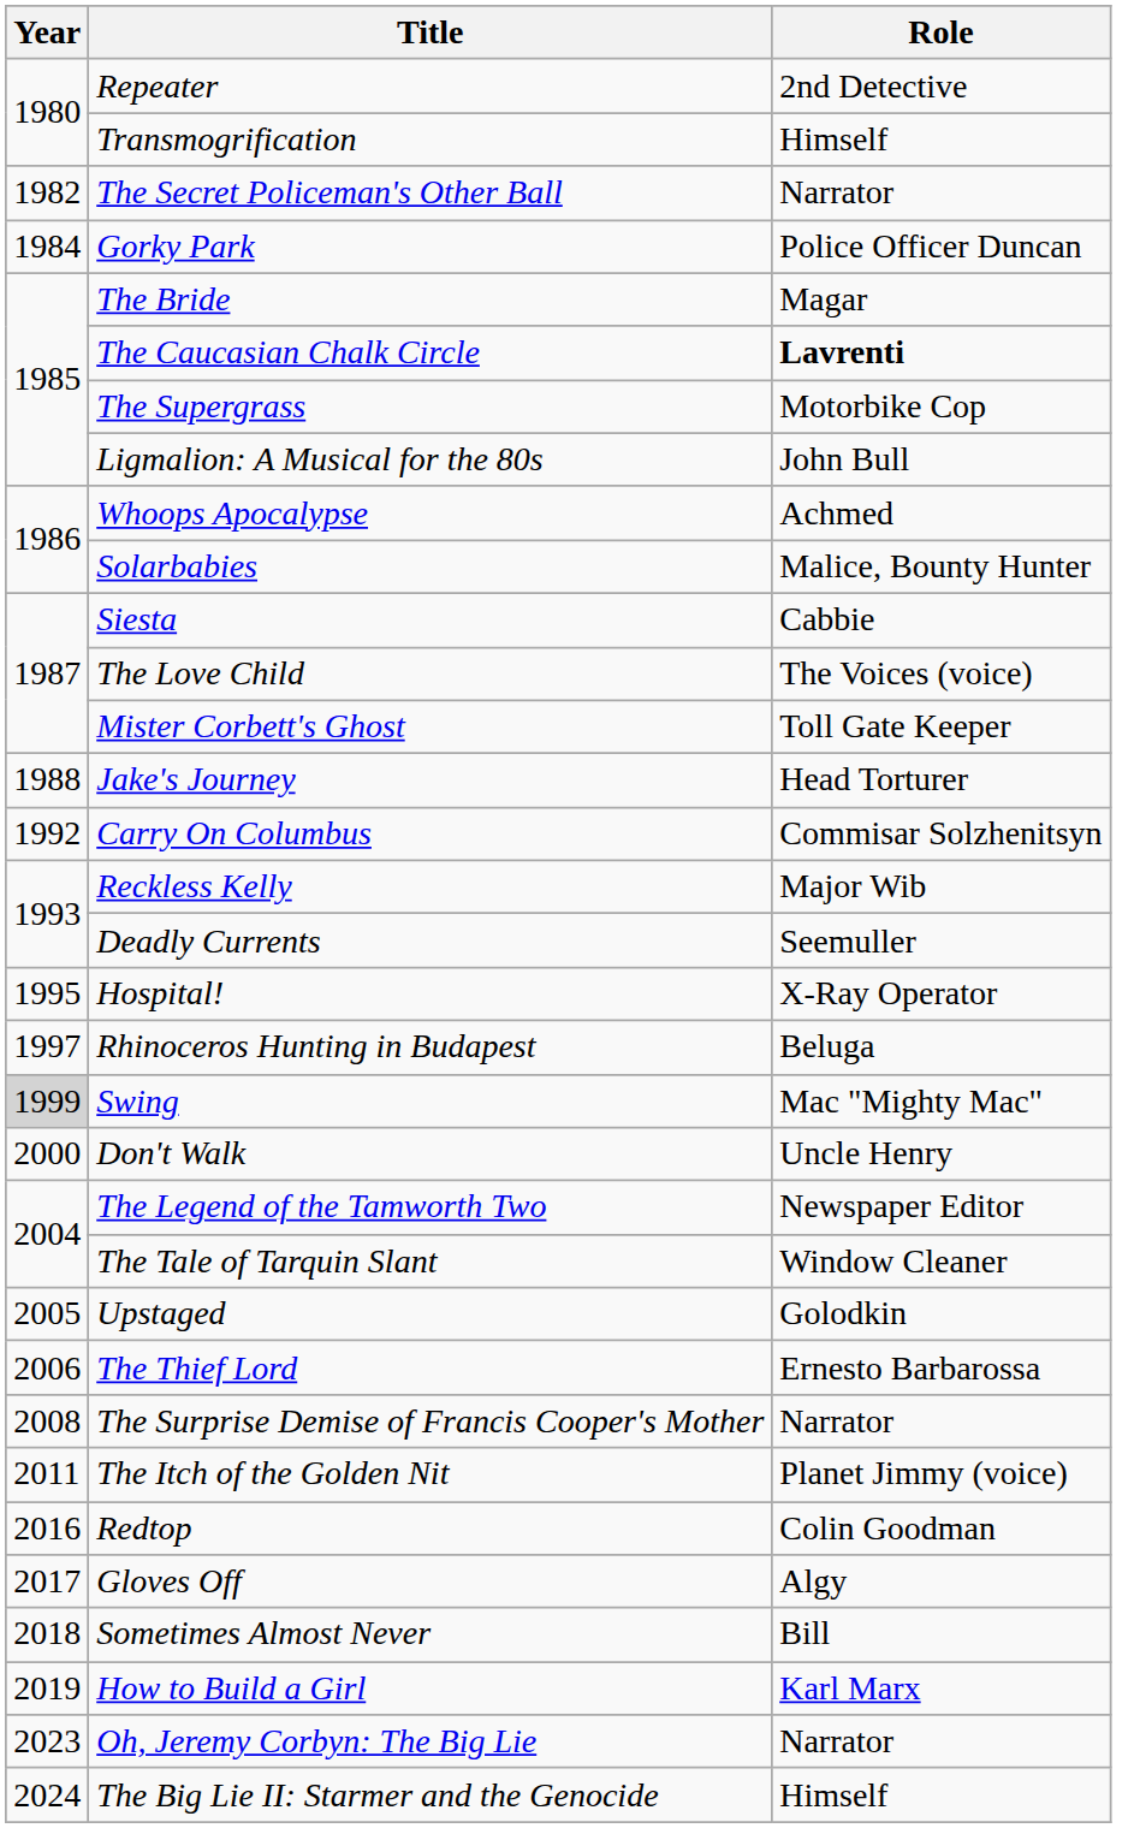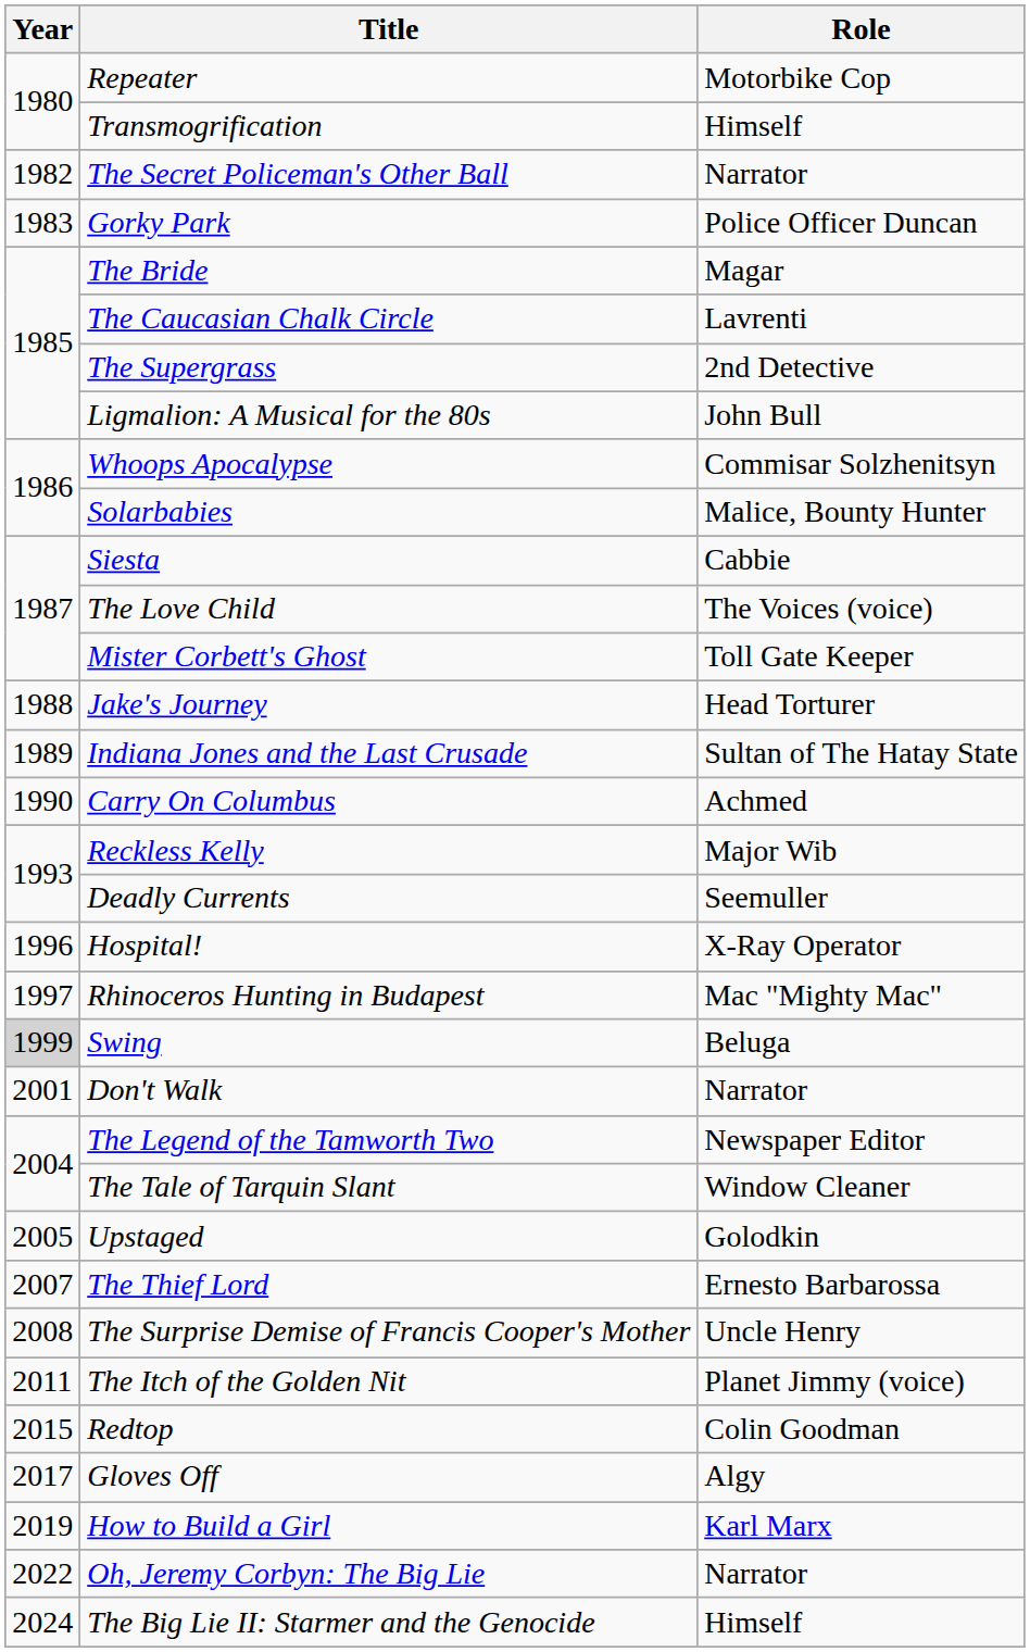Repeater | Role: 2nd Detective -> Motorbike Cop
Gorky Park | Year: 1984 -> 1983
The Caucasian Chalk Circle | Role: bold -> normal
The Supergrass | Role: Motorbike Cop -> 2nd Detective
Whoops Apocalypse | Role: Achmed -> Commisar Solzhenitsyn
+ row: 1989 | Indiana Jones and the Last Crusade | Sultan of The Hatay State
Carry On Columbus | Year: 1992 -> 1990
Carry On Columbus | Role: Commisar Solzhenitsyn -> Achmed
Hospital! | Year: 1995 -> 1996
Rhinoceros Hunting in Budapest | Role: Beluga -> Mac "Mighty Mac"
Swing | Role: Mac "Mighty Mac" -> Beluga
Don't Walk | Year: 2000 -> 2001
Don't Walk | Role: Uncle Henry -> Narrator
The Thief Lord | Year: 2006 -> 2007
The Surprise Demise of Francis Cooper's Mother | Role: Narrator -> Uncle Henry
Redtop | Year: 2016 -> 2015
- row: 2018 | Sometimes Almost Never | Bill
Oh, Jeremy Corbyn: The Big Lie | Year: 2023 -> 2022
